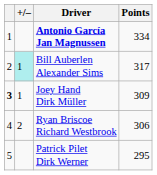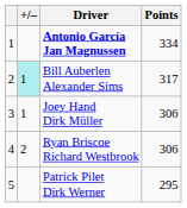Joey Hand Dirk Müller | column 1: bold -> normal
Joey Hand Dirk Müller | Points: 309 -> 306
